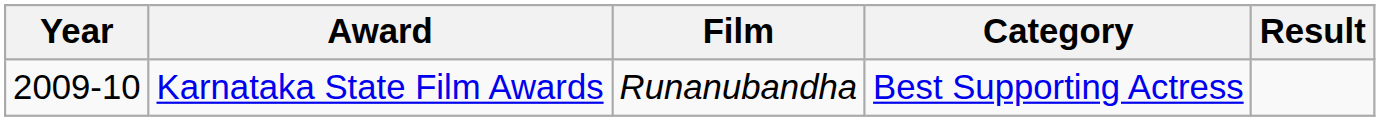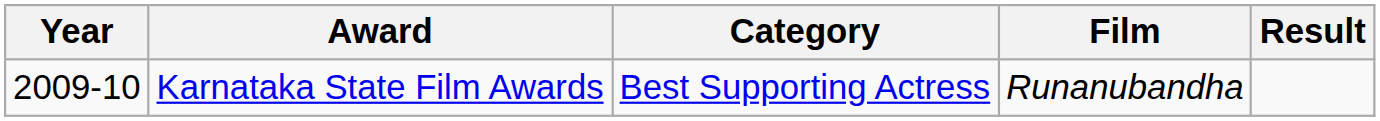columns swapped: Film <-> Category
